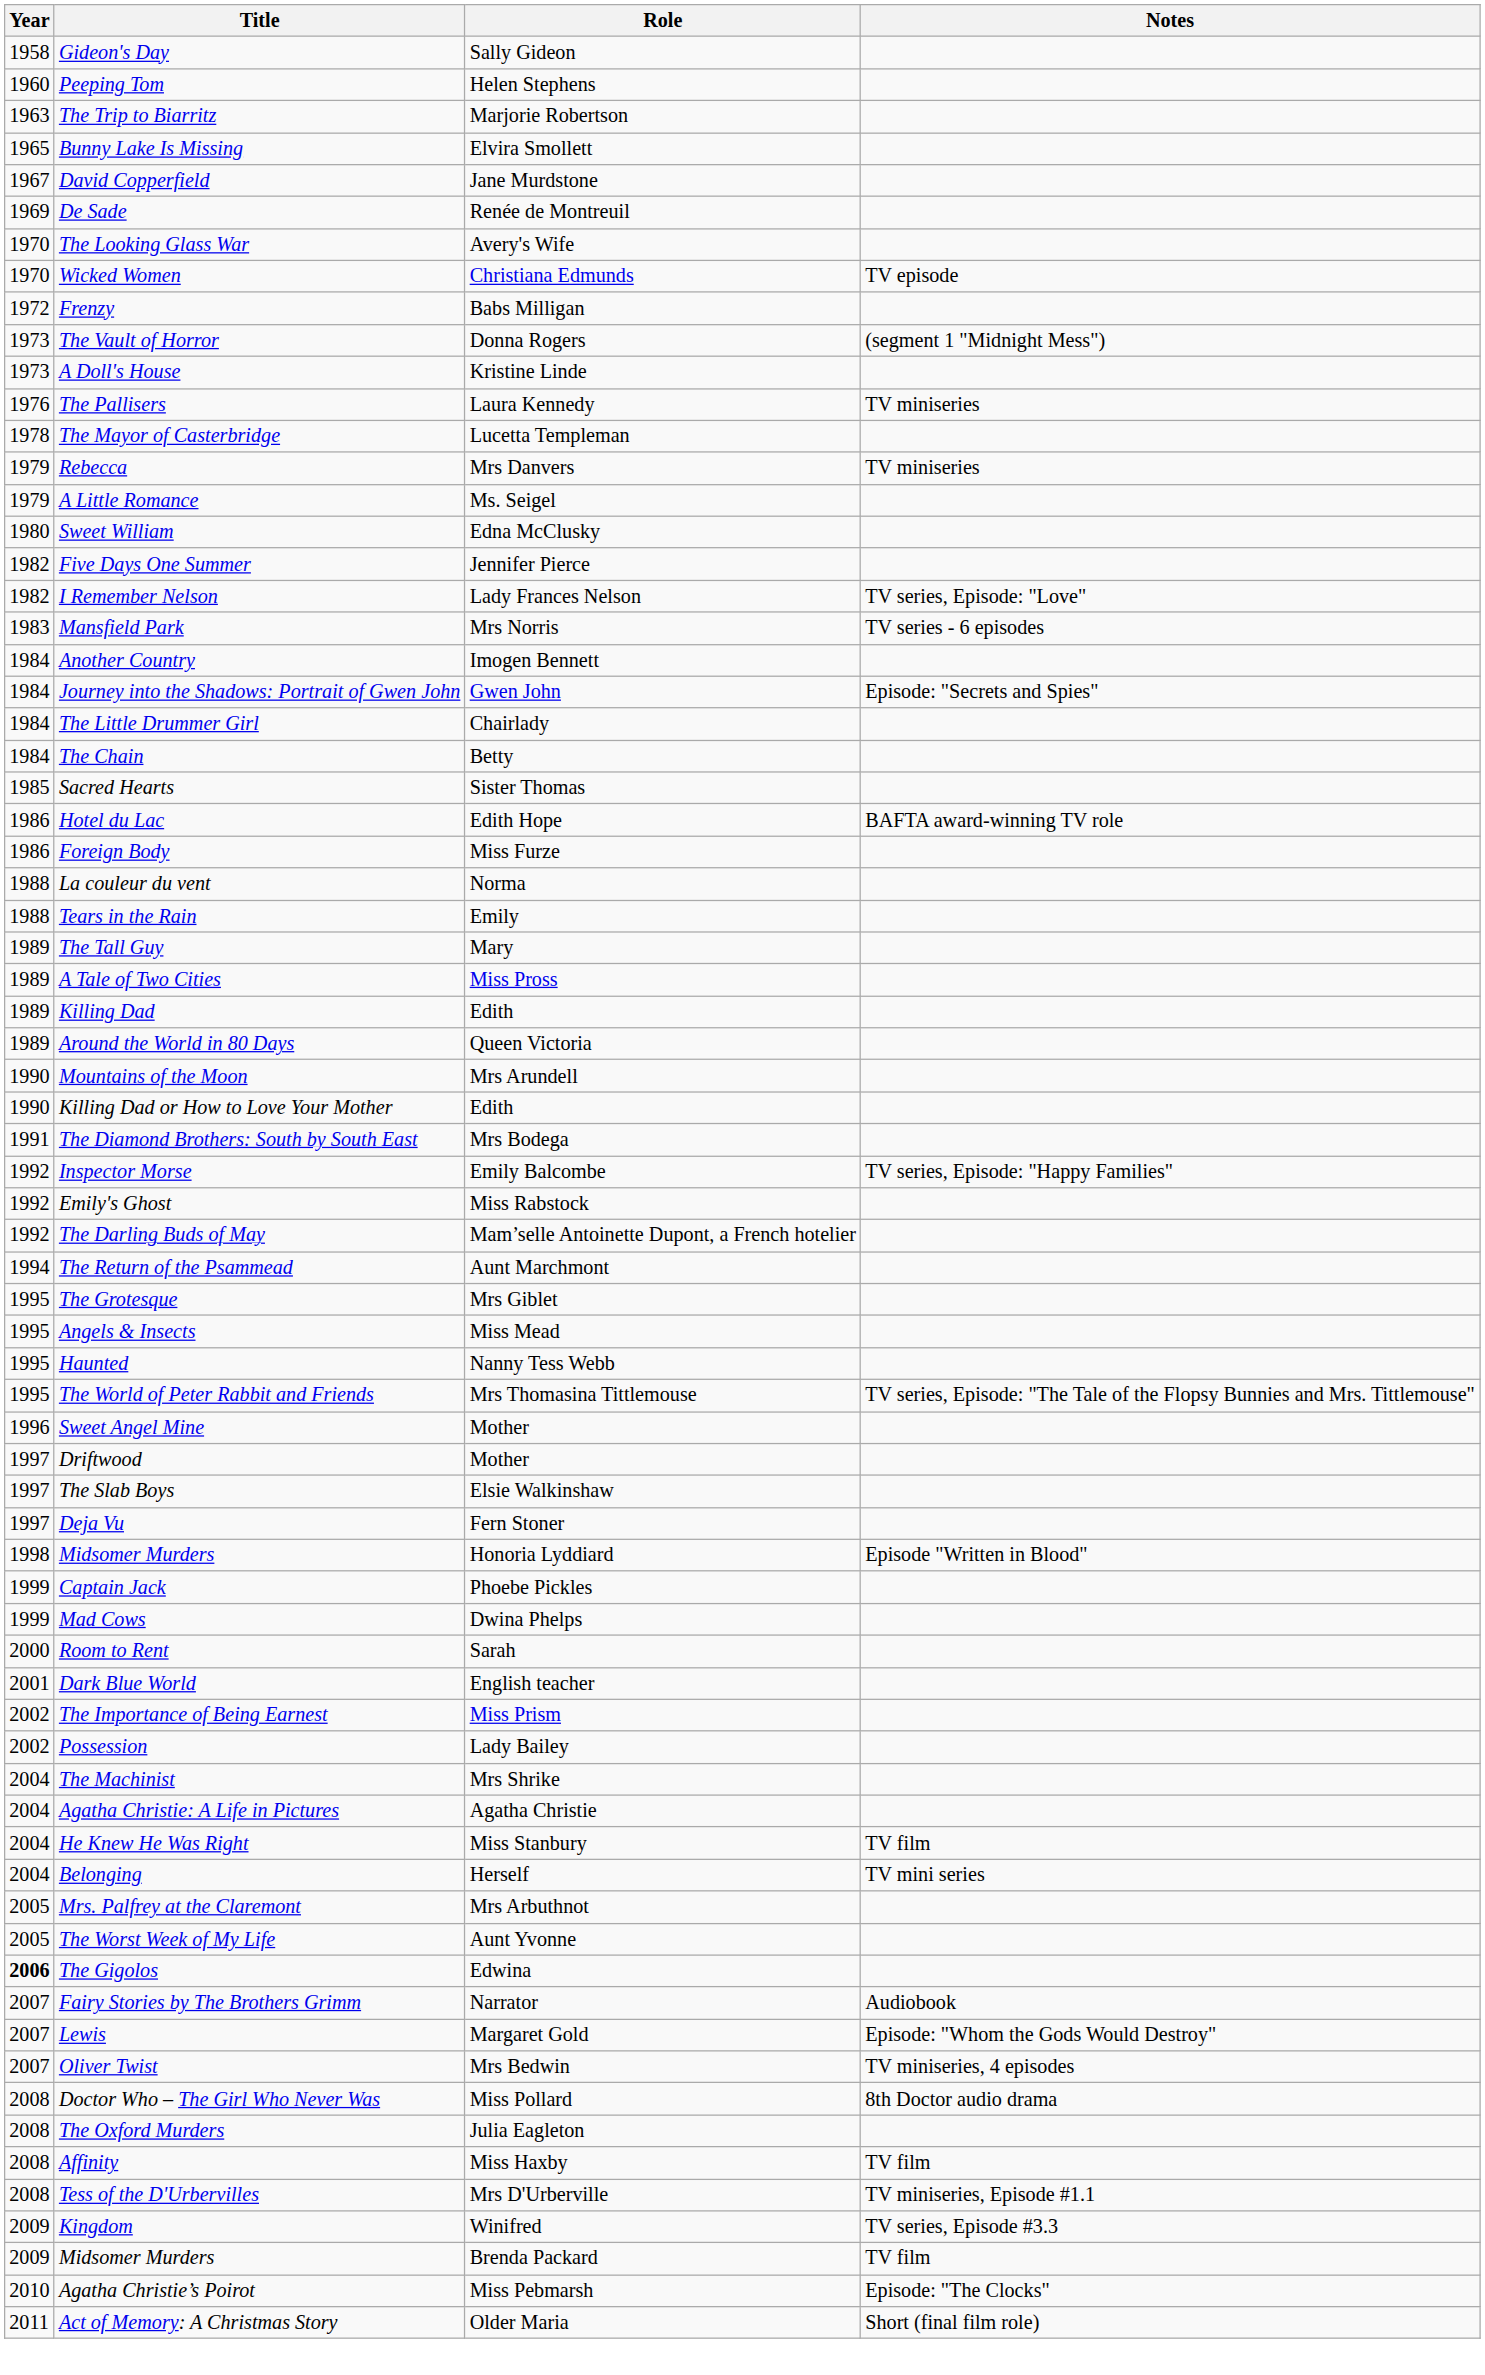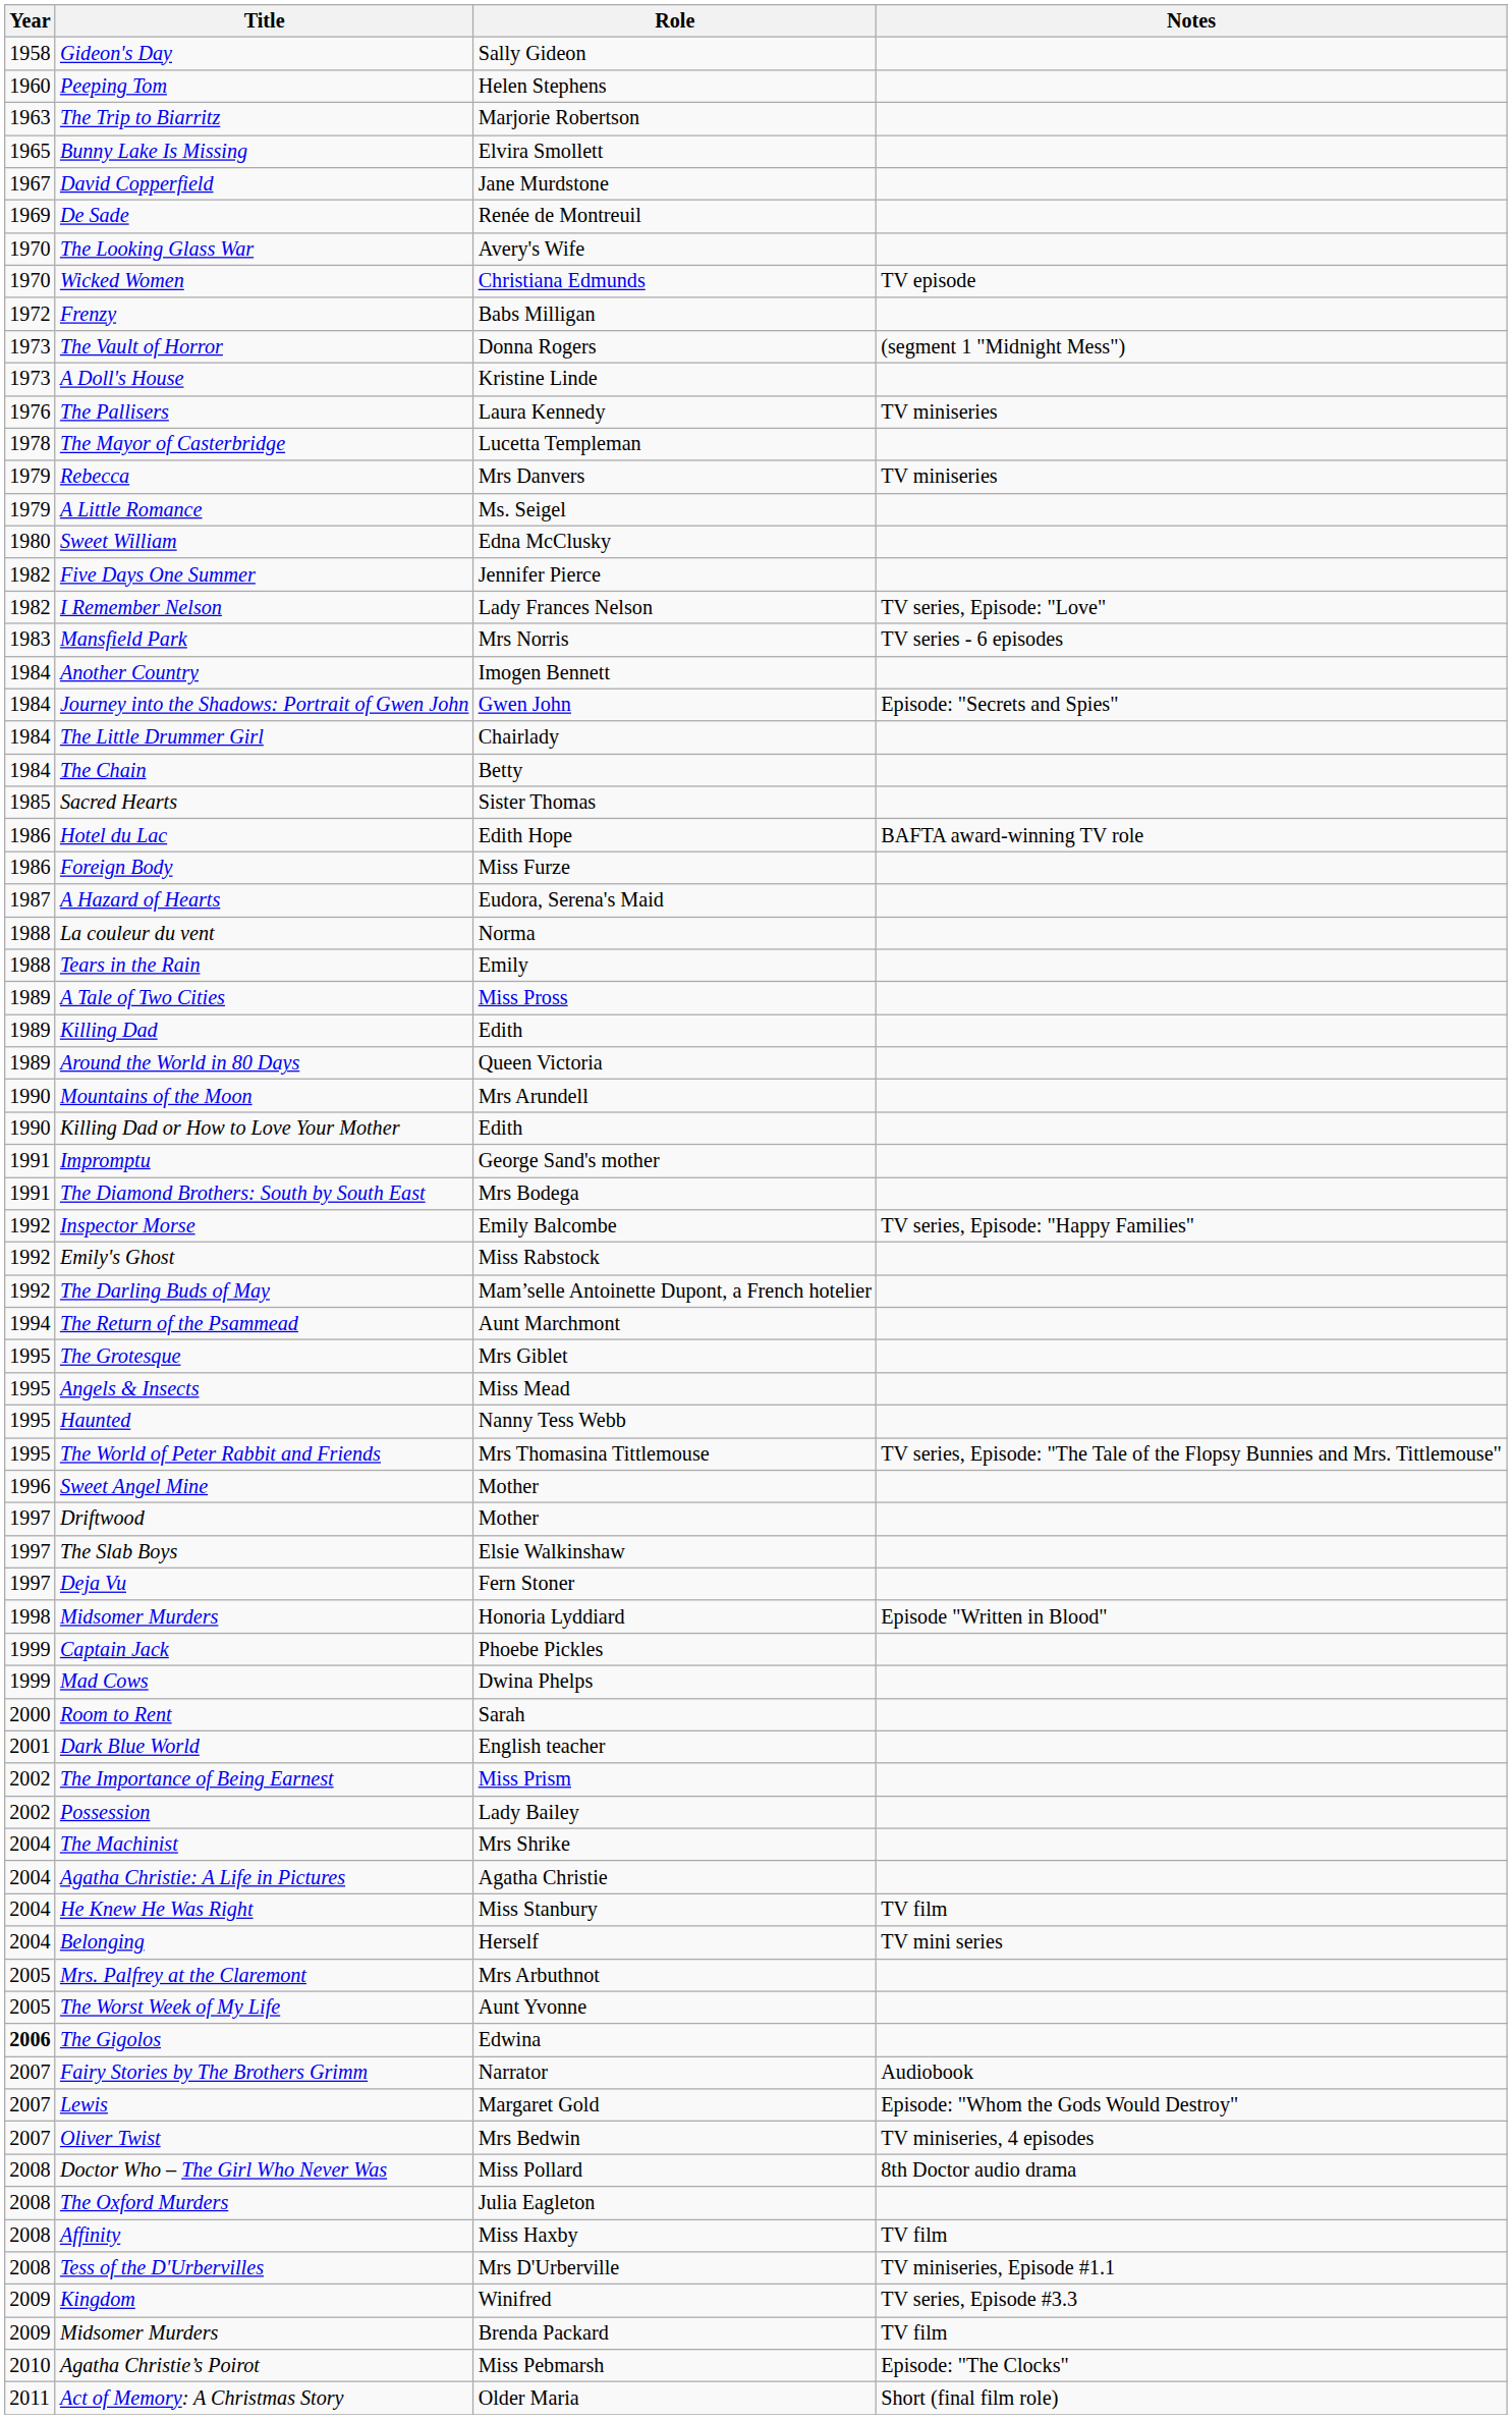+ row: 1987 | A Hazard of Hearts | Eudora, Serena's Maid
- row: 1989 | The Tall Guy | Mary
+ row: 1991 | Impromptu | George Sand's mother
